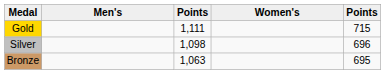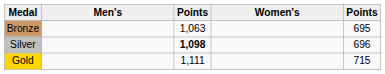rows swapped: Gold <-> Bronze
Silver | column 3: normal -> bold
